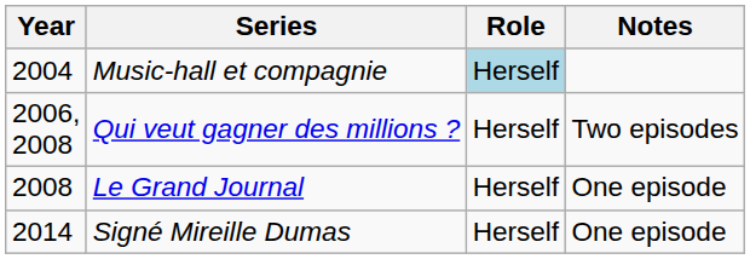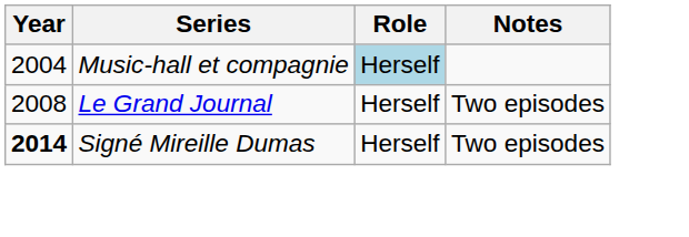- row: 2006, 2008 | Qui veut gagner des millions ? | Herself | Two episodes
Le Grand Journal | Notes: One episode -> Two episodes
Signé Mireille Dumas | Year: normal -> bold
Signé Mireille Dumas | Notes: One episode -> Two episodes
